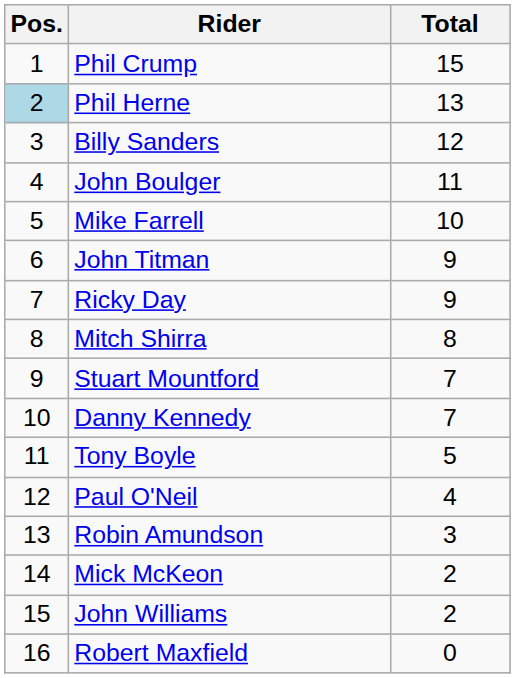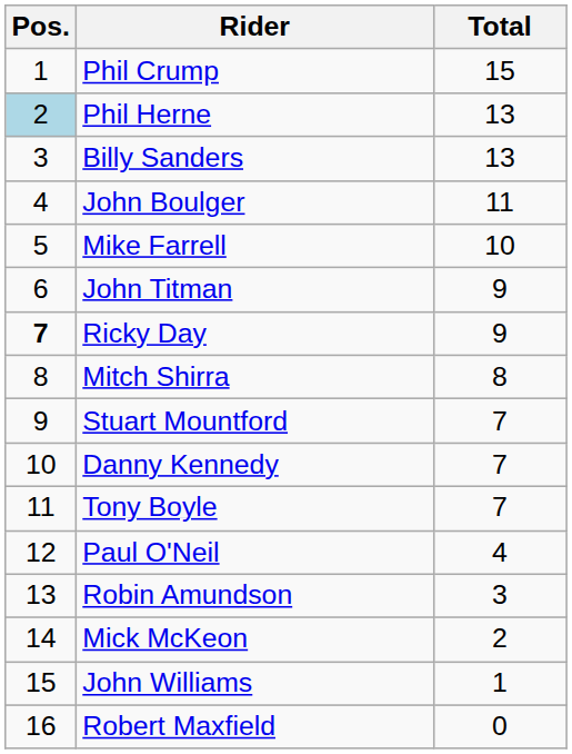Billy Sanders | Total: 12 -> 13
Ricky Day | Pos.: normal -> bold
Tony Boyle | Total: 5 -> 7
John Williams | Total: 2 -> 1
